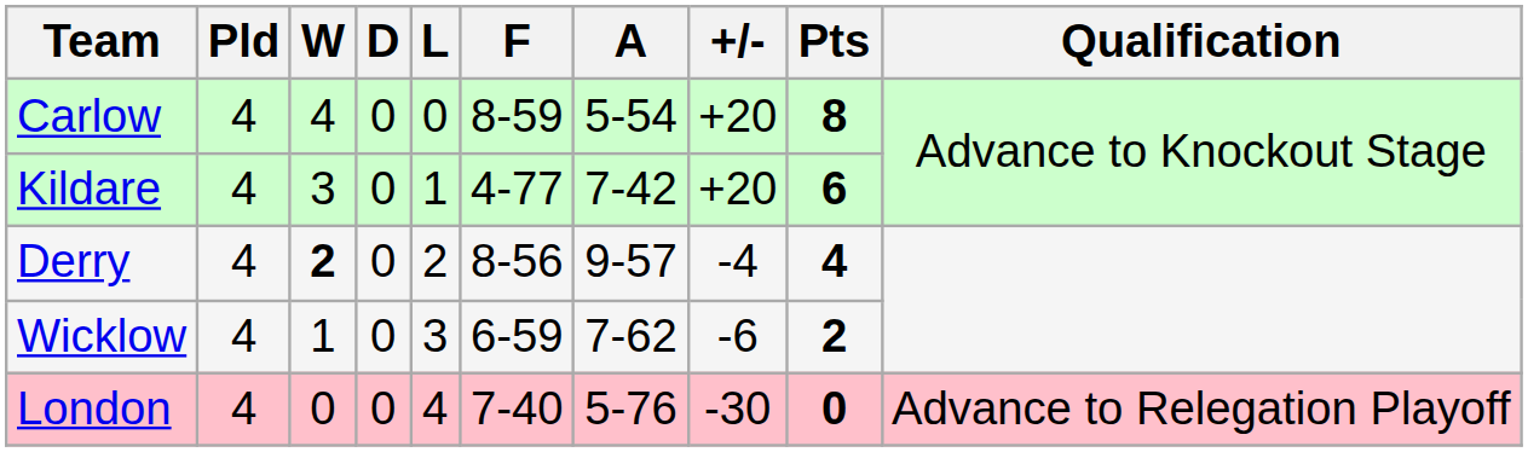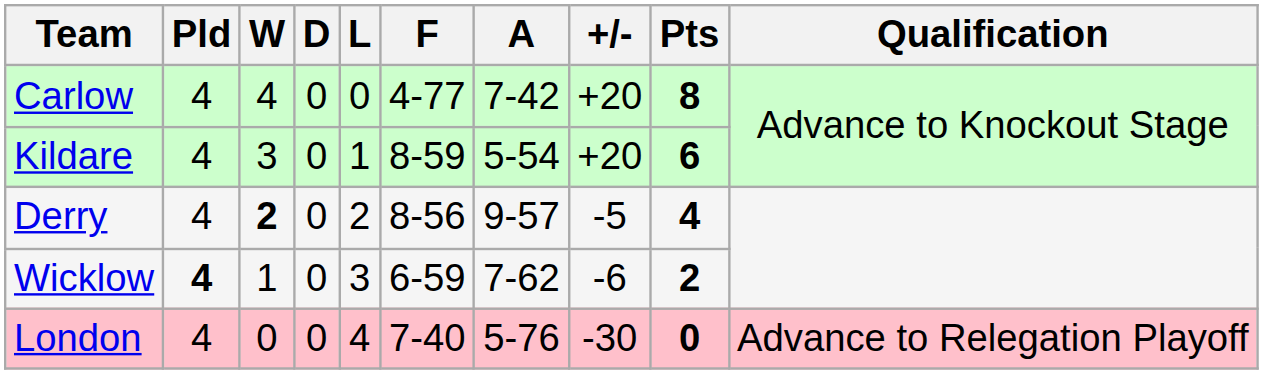Carlow | F: 8-59 -> 4-77
Carlow | A: 5-54 -> 7-42
Kildare | F: 4-77 -> 8-59
Kildare | A: 7-42 -> 5-54
Derry | +/-: -4 -> -5
Wicklow | Pld: normal -> bold
